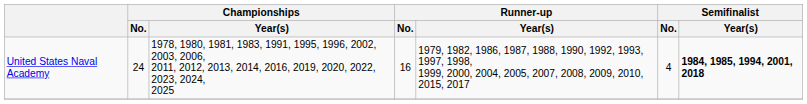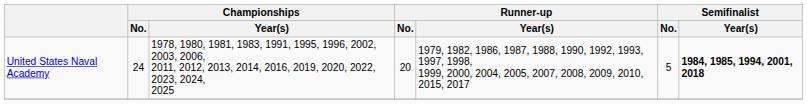United States Naval Academy | Runner-up / No.: 16 -> 20
United States Naval Academy | Semifinalist / No.: 4 -> 5
